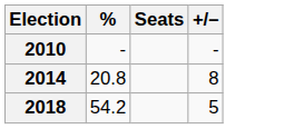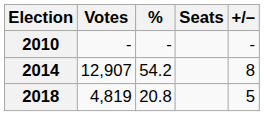+ column: Votes | - | 12,907 | 4,819
2014 | %: 20.8 -> 54.2
2018 | %: 54.2 -> 20.8
